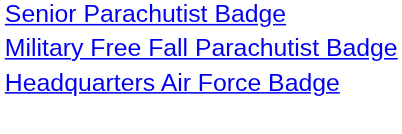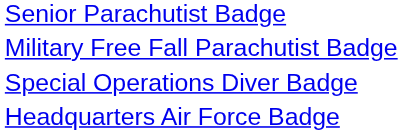+ row: Special Operations Diver Badge
